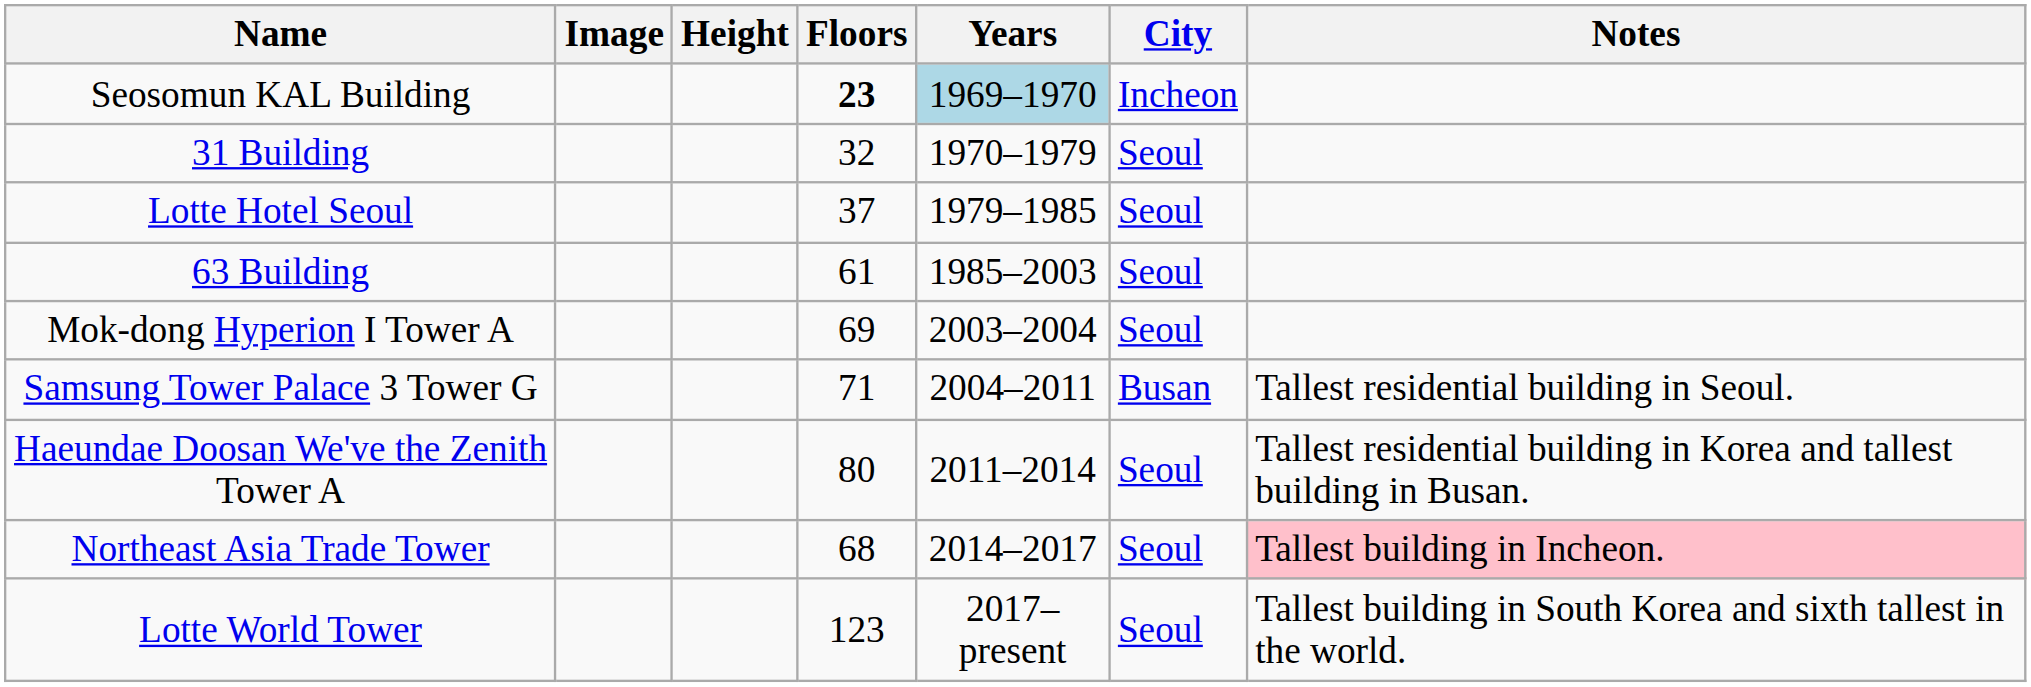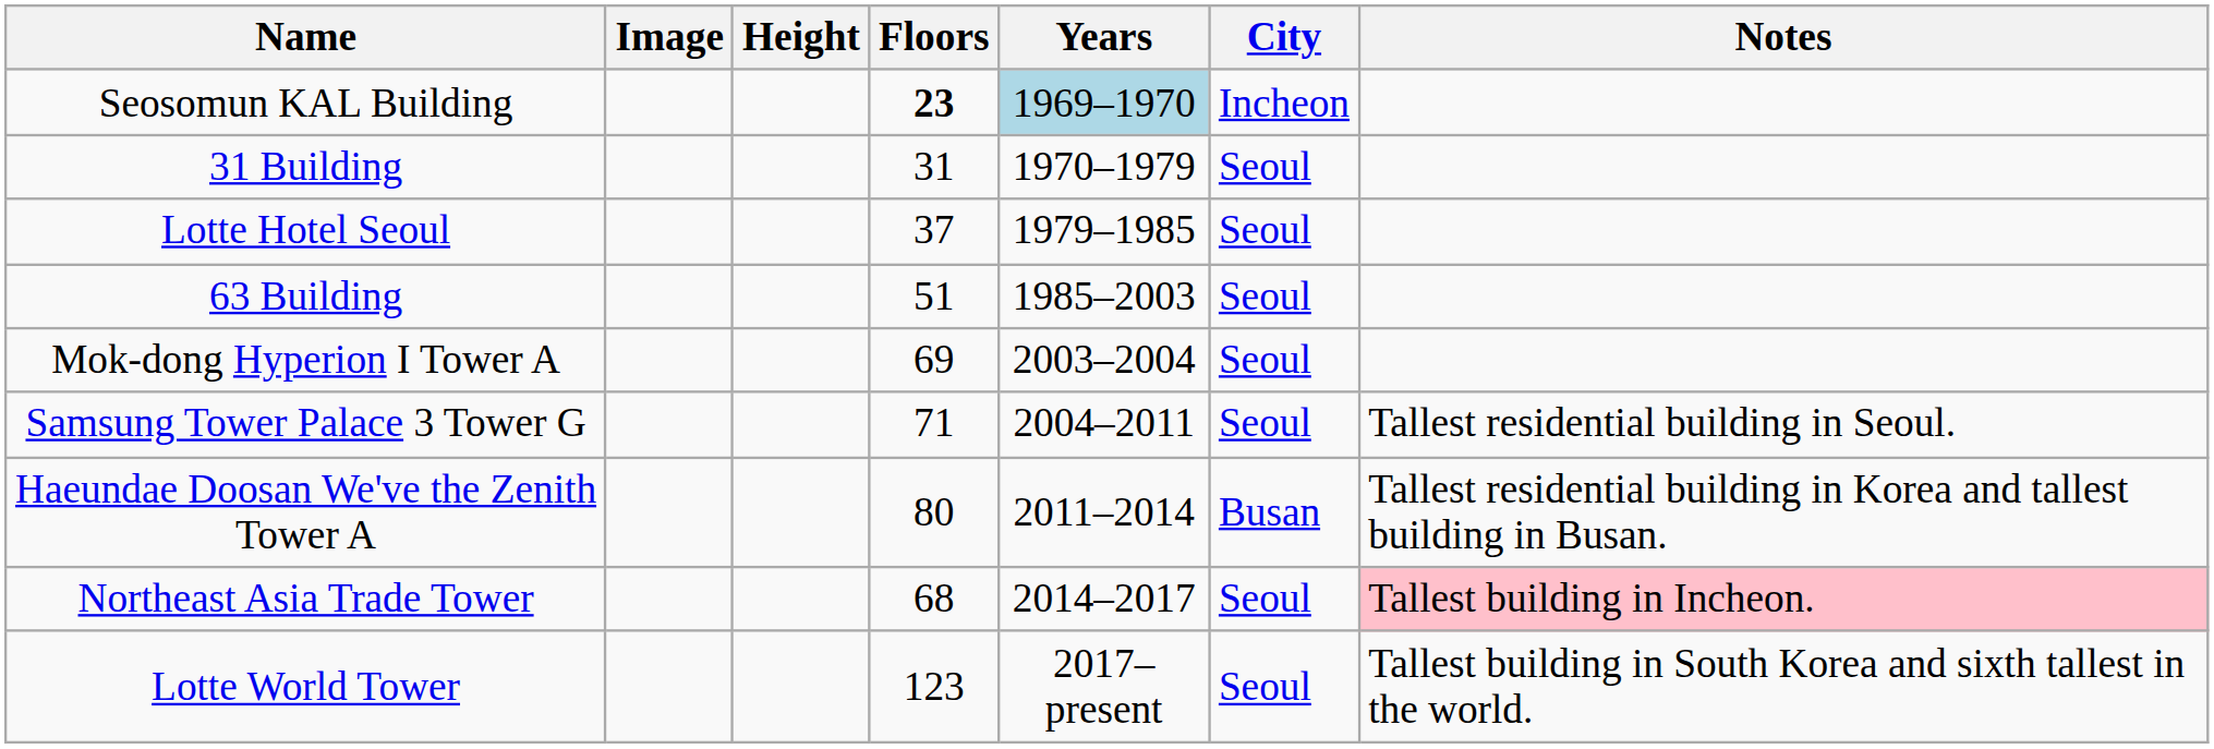31 Building | Floors: 32 -> 31
63 Building | Floors: 61 -> 51
Samsung Tower Palace 3 Tower G | City: Busan -> Seoul
Haeundae Doosan We've the Zenith Tower A | City: Seoul -> Busan
